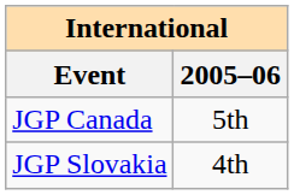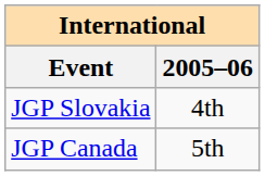rows swapped: JGP Canada <-> JGP Slovakia
